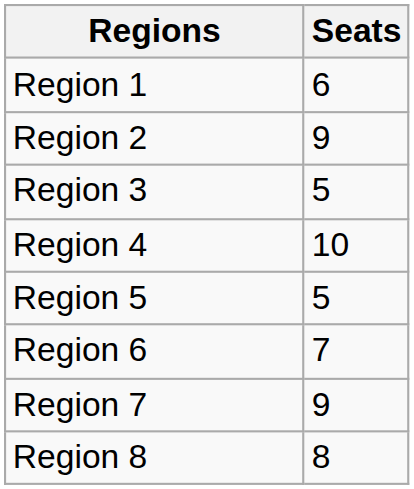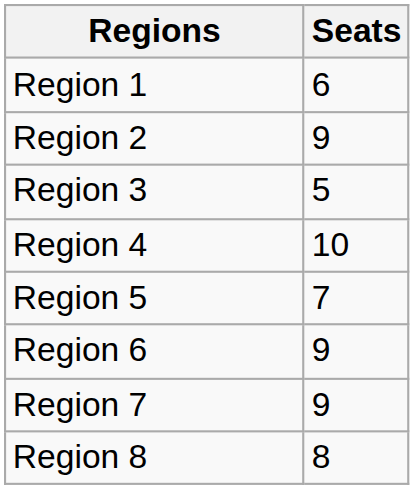Region 5 | Seats: 5 -> 7
Region 6 | Seats: 7 -> 9
